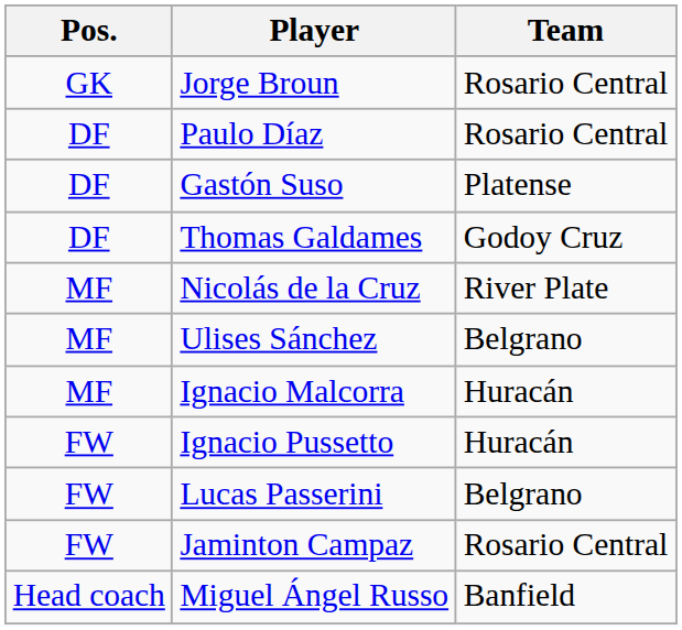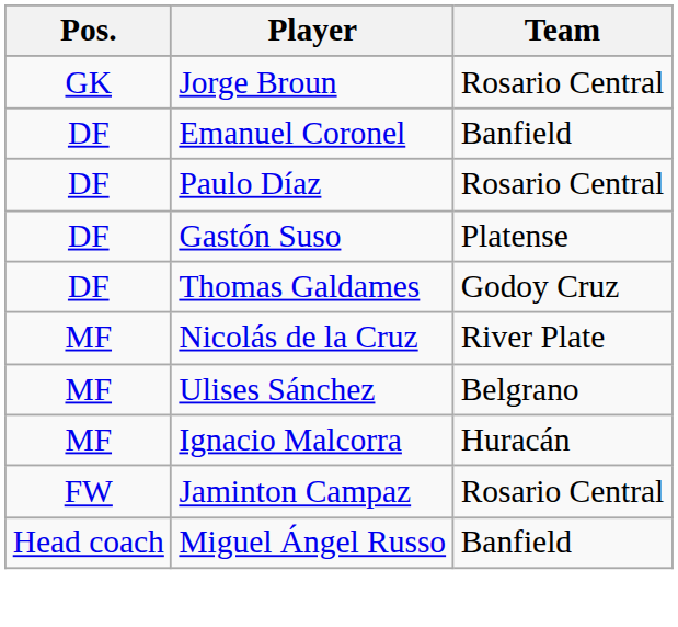+ row: DF | Emanuel Coronel | Banfield
- row: FW | Ignacio Pussetto | Huracán
- row: FW | Lucas Passerini | Belgrano
